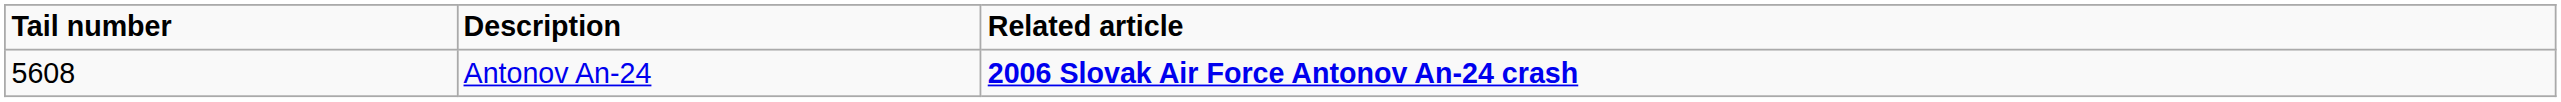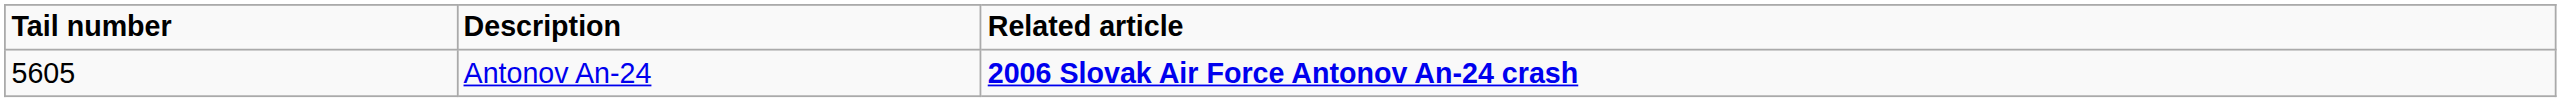Antonov An-24 | Tail number: 5608 -> 5605
